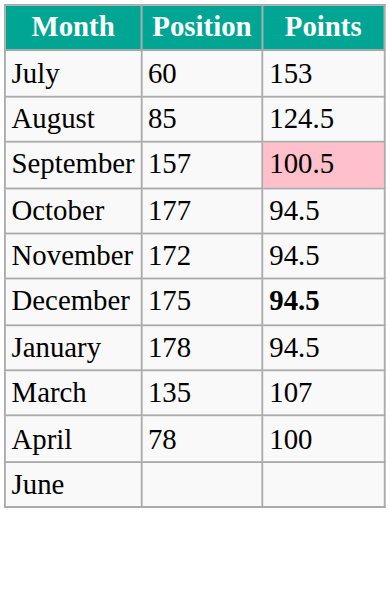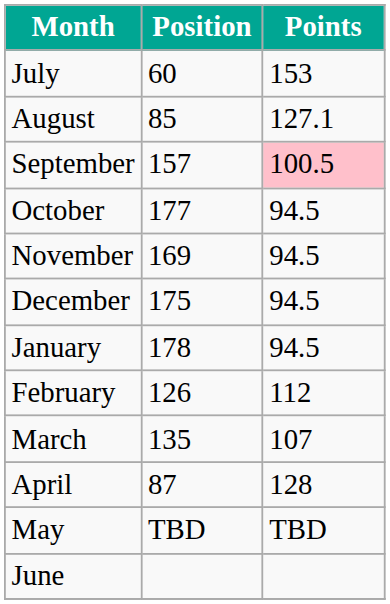August | Points: 124.5 -> 127.1
November | Position: 172 -> 169
December | Points: bold -> normal
+ row: February | 126 | 112
April | Position: 78 -> 87
April | Points: 100 -> 128
+ row: May | TBD | TBD
